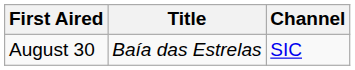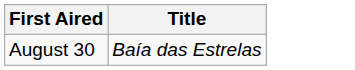- column: Channel | SIC
